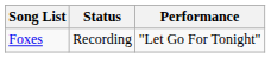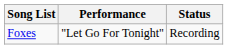columns swapped: Performance <-> Status
